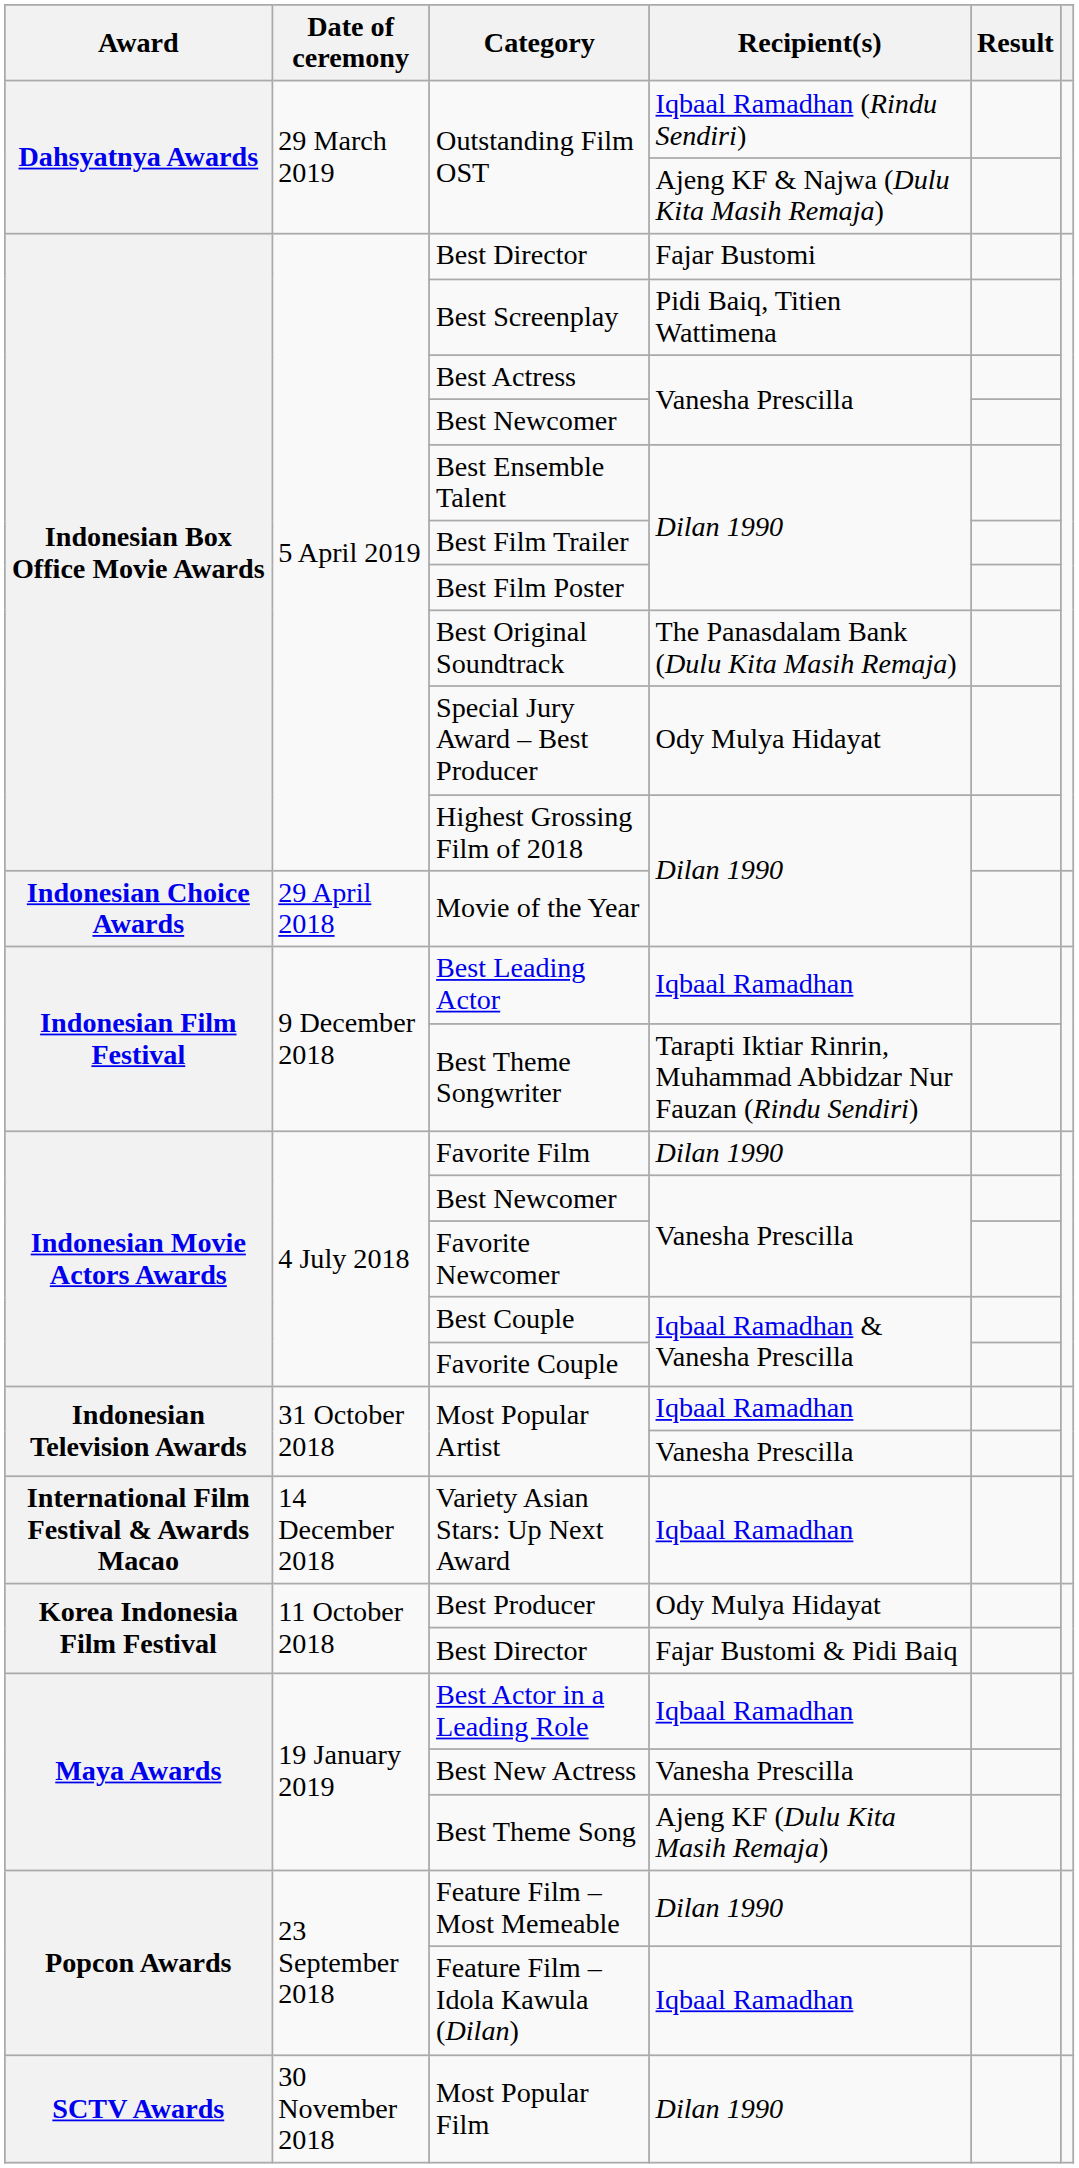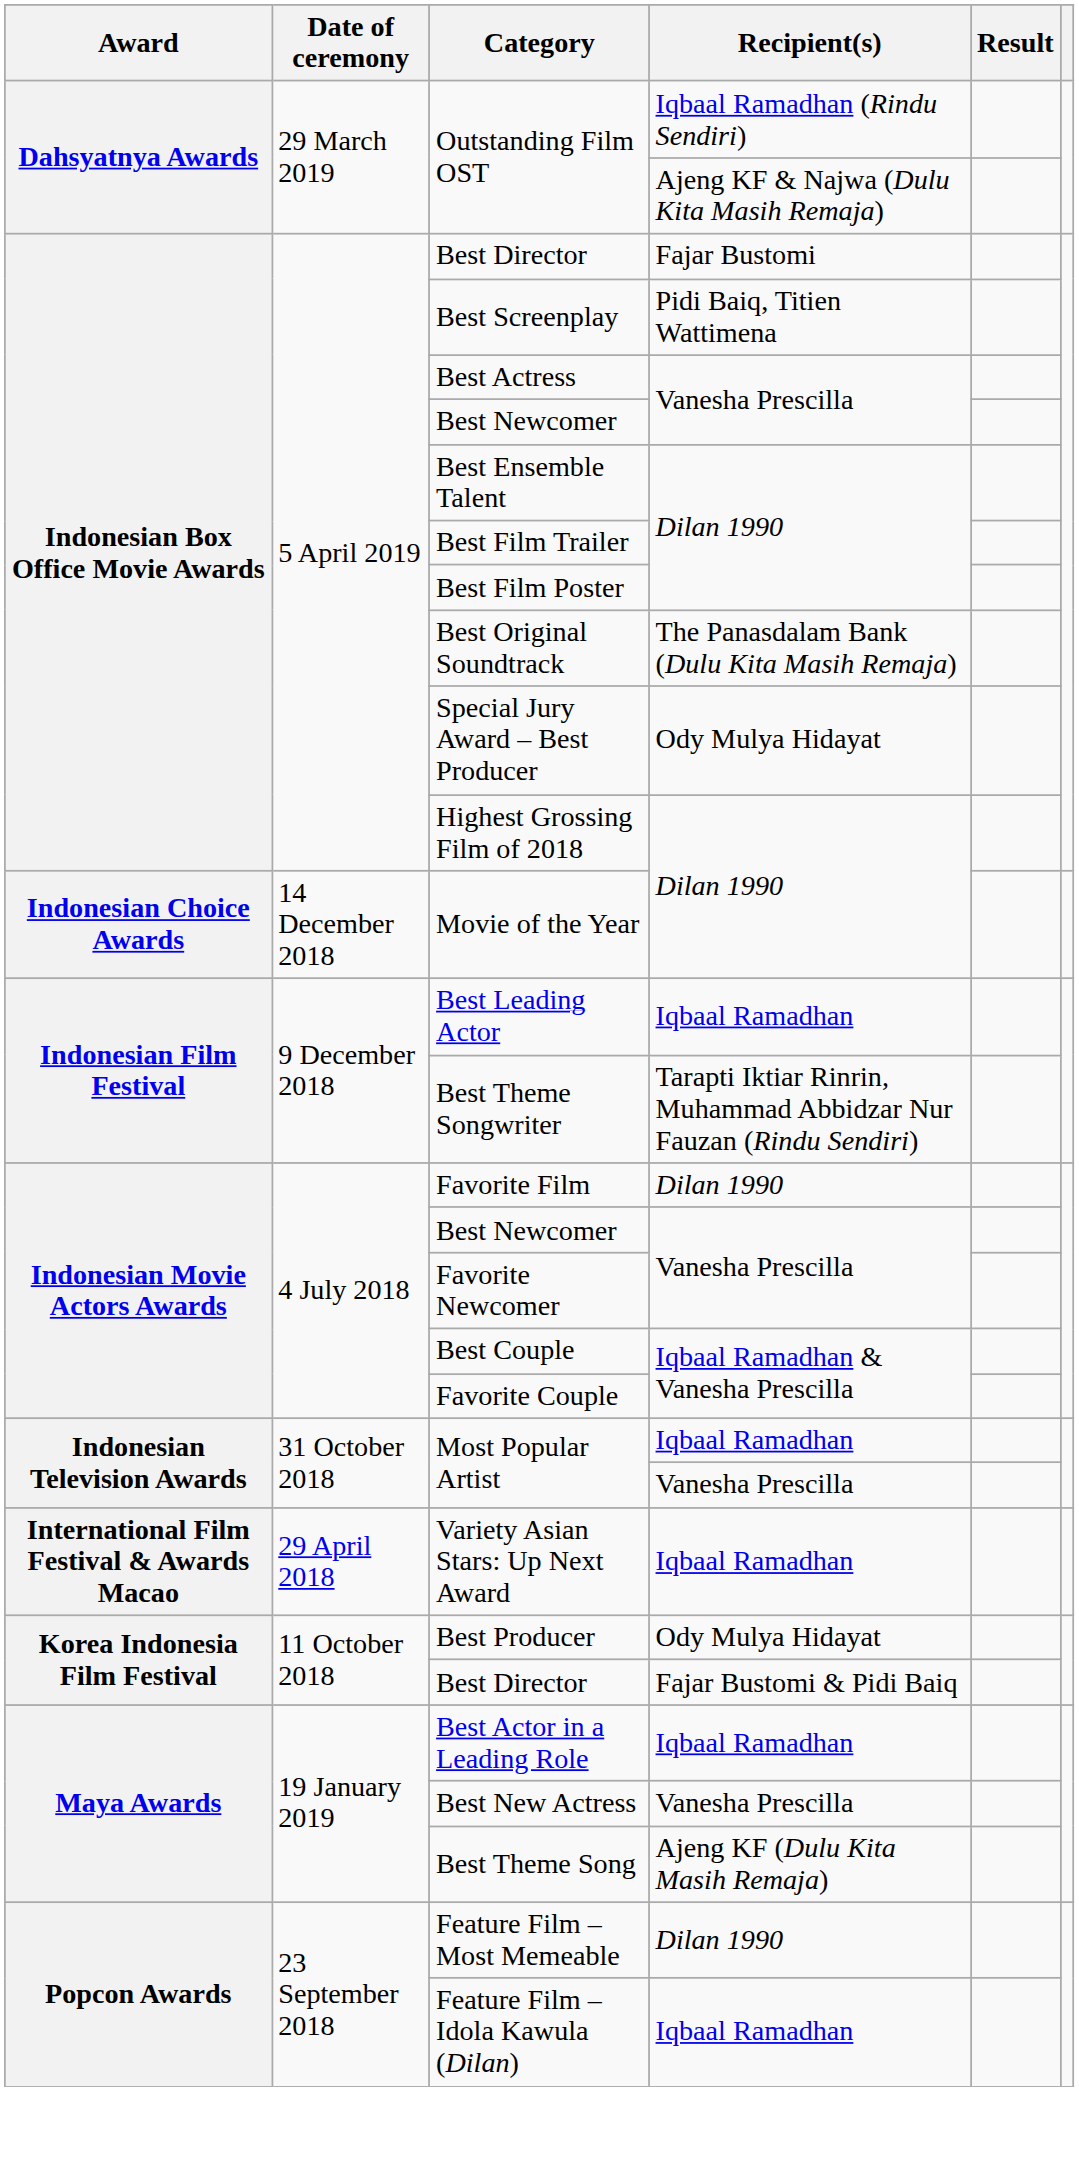Movie of the Year | Date of ceremony: 29 April 2018 -> 14 December 2018
Variety Asian Stars: Up Next Award | Date of ceremony: 14 December 2018 -> 29 April 2018
- row: SCTV Awards | 30 November 2018 | Most Popular Film | Dilan 1990
